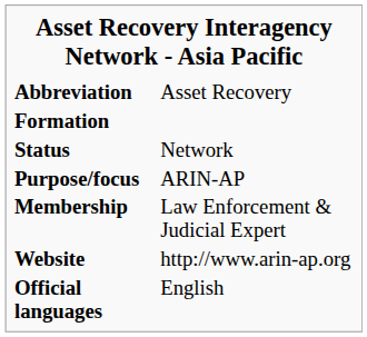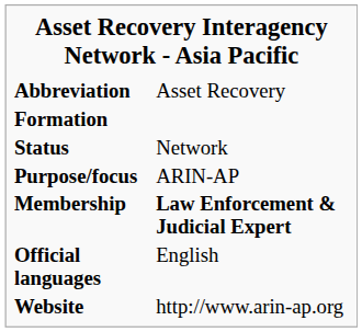Membership | column 2: normal -> bold
rows swapped: Official languages <-> Website
